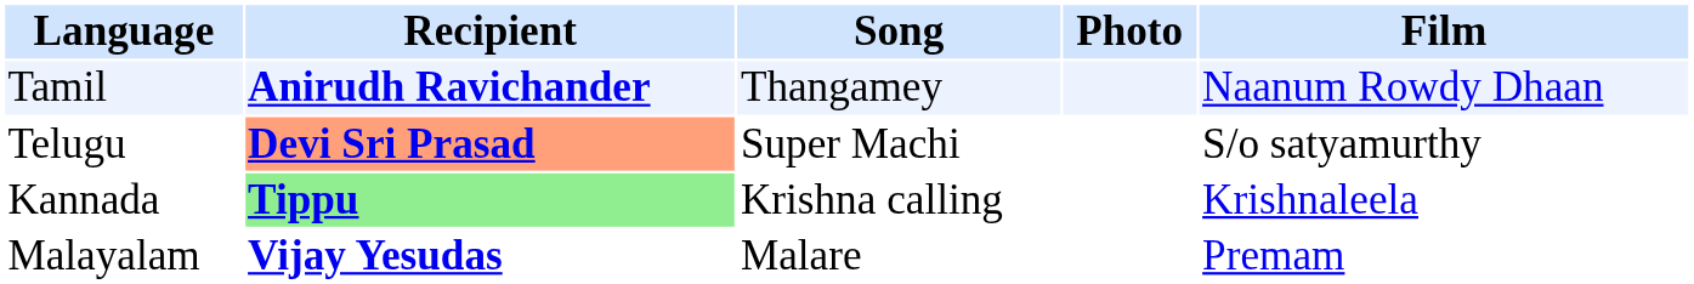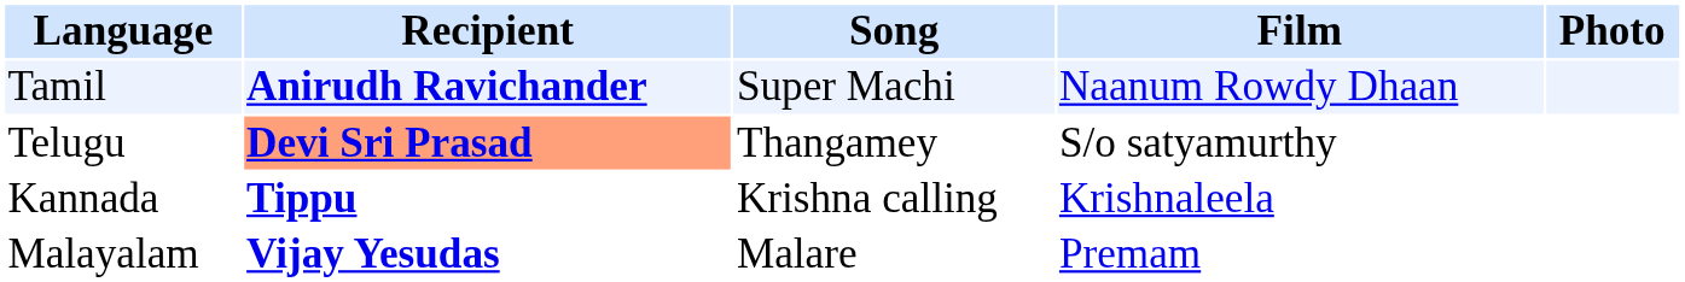columns swapped: Film <-> Photo
Tamil | Song: Thangamey -> Super Machi
Telugu | Song: Super Machi -> Thangamey
Kannada | Recipient: lightgreen background -> no background
